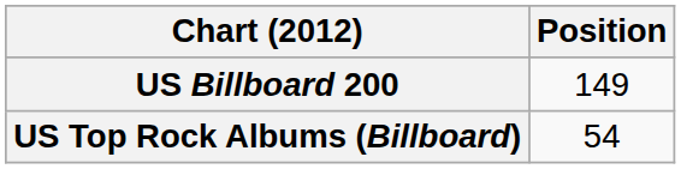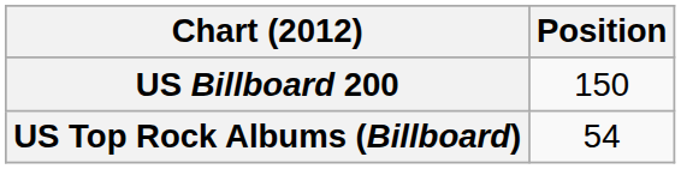US Billboard 200 | Position: 149 -> 150
